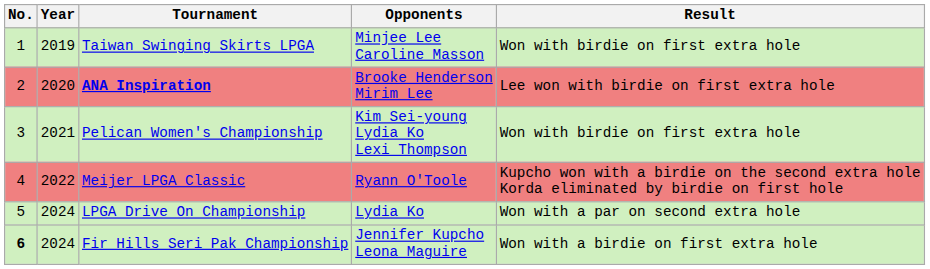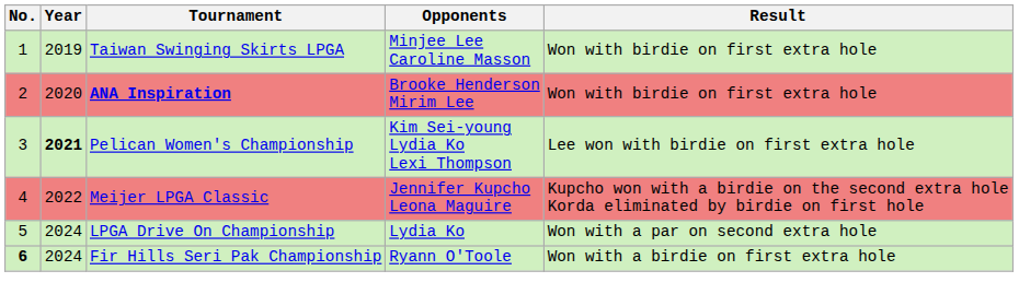ANA Inspiration | Result: Lee won with birdie on first extra hole -> Won with birdie on first extra hole
Pelican Women's Championship | Year: normal -> bold
Pelican Women's Championship | Result: Won with birdie on first extra hole -> Lee won with birdie on first extra hole
Meijer LPGA Classic | Opponents: Ryann O'Toole -> Jennifer Kupcho Leona Maguire
Fir Hills Seri Pak Championship | Opponents: Jennifer Kupcho Leona Maguire -> Ryann O'Toole
